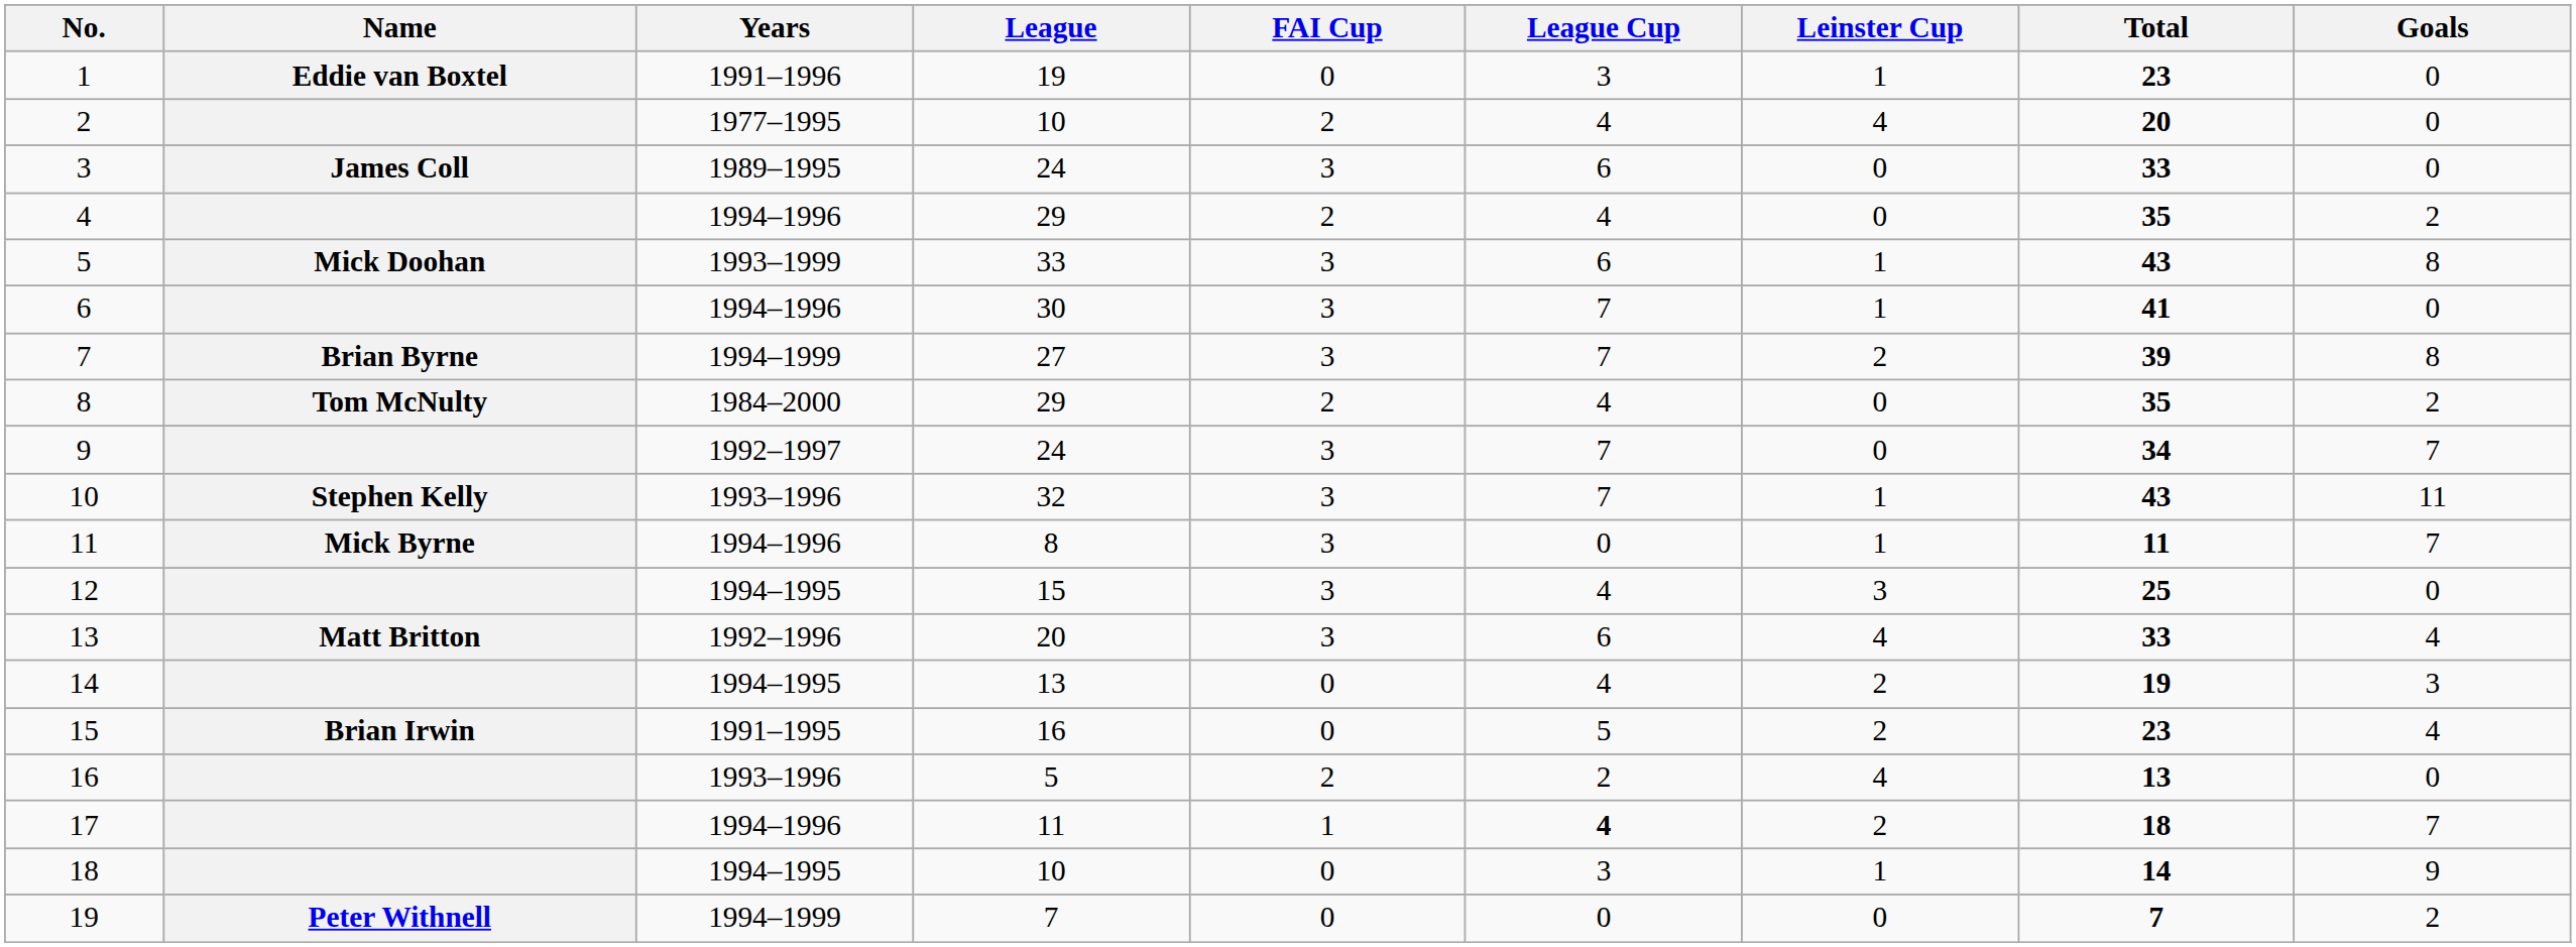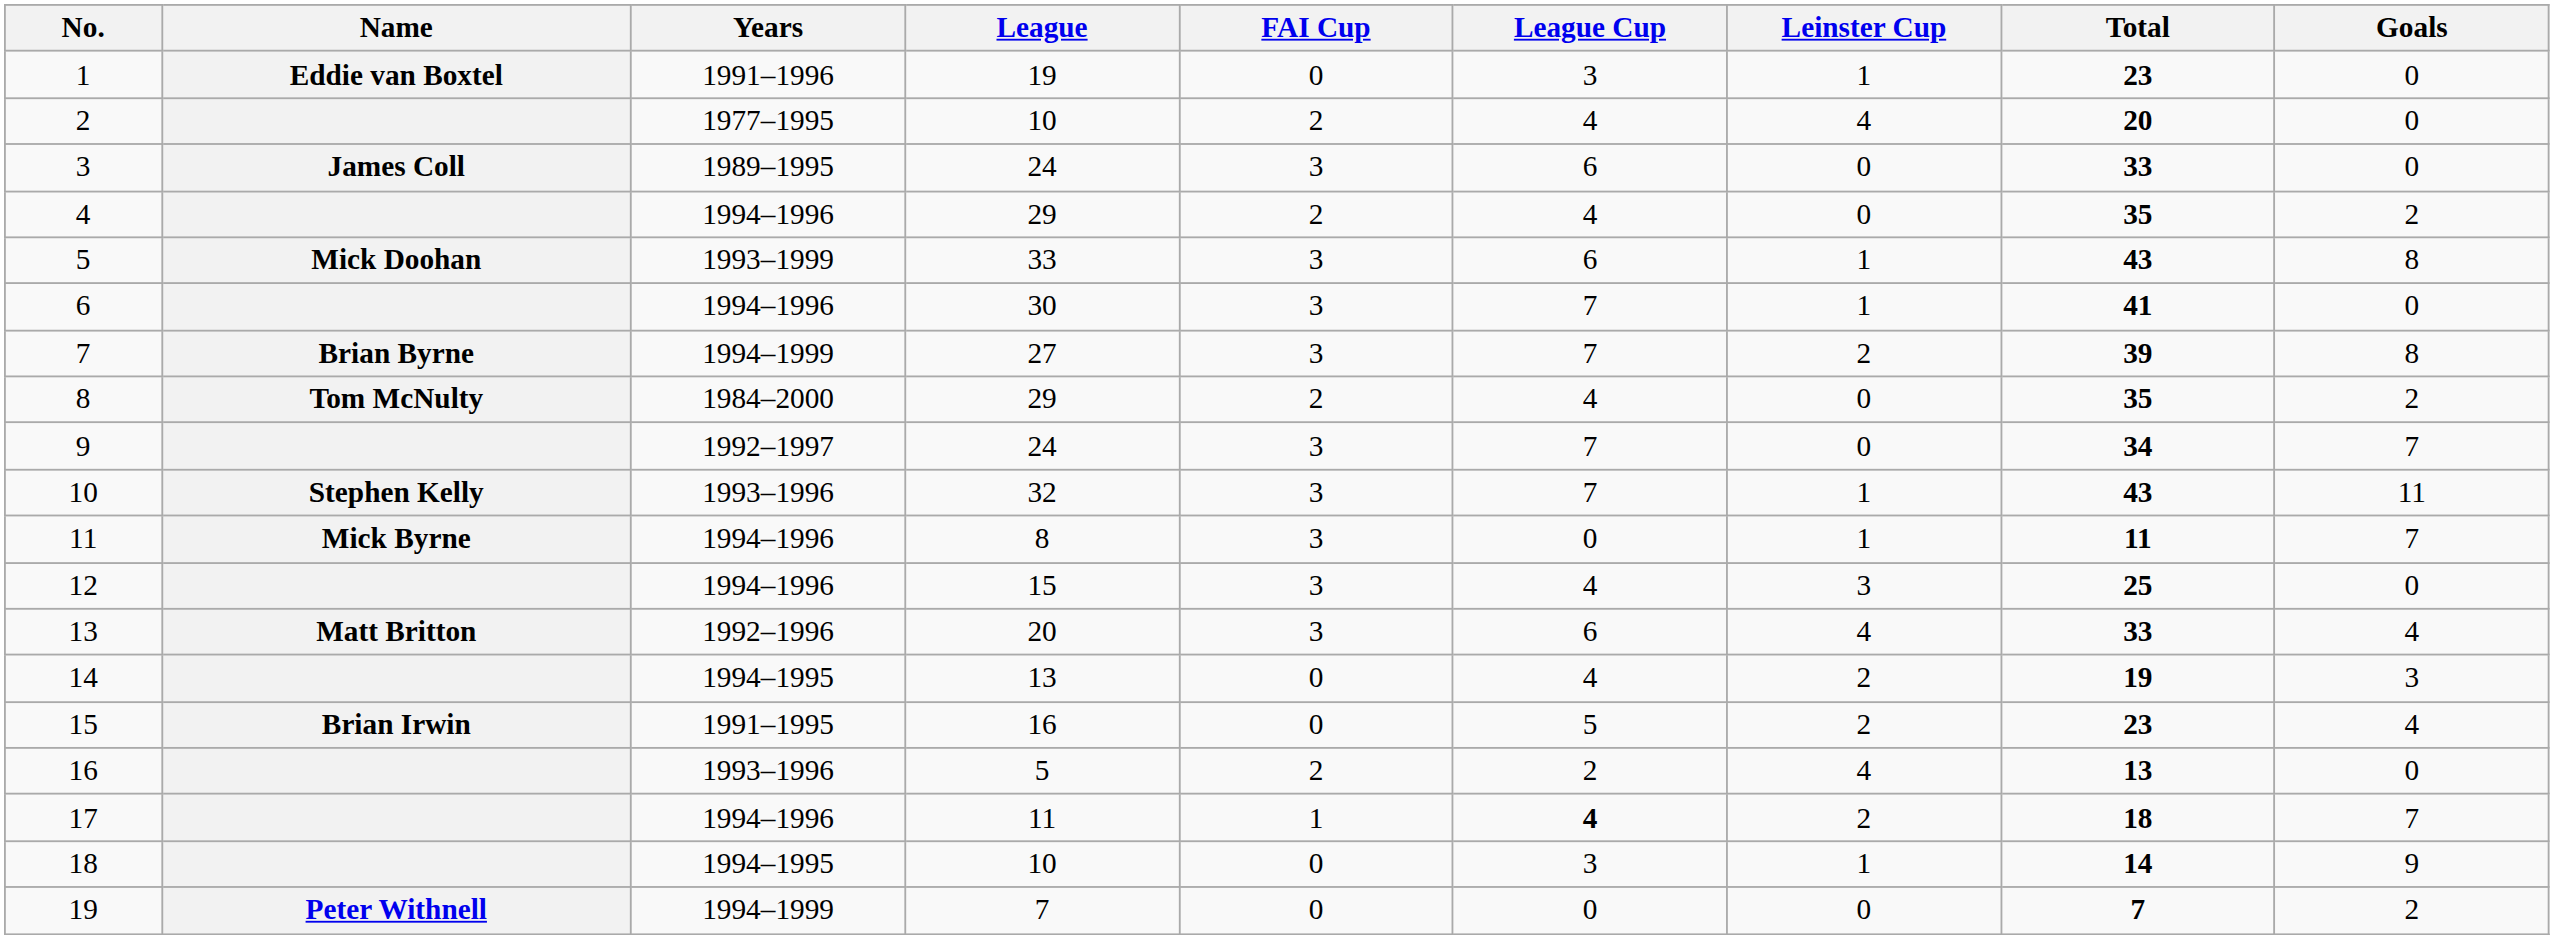12 | Years: 1994–1995 -> 1994–1996
